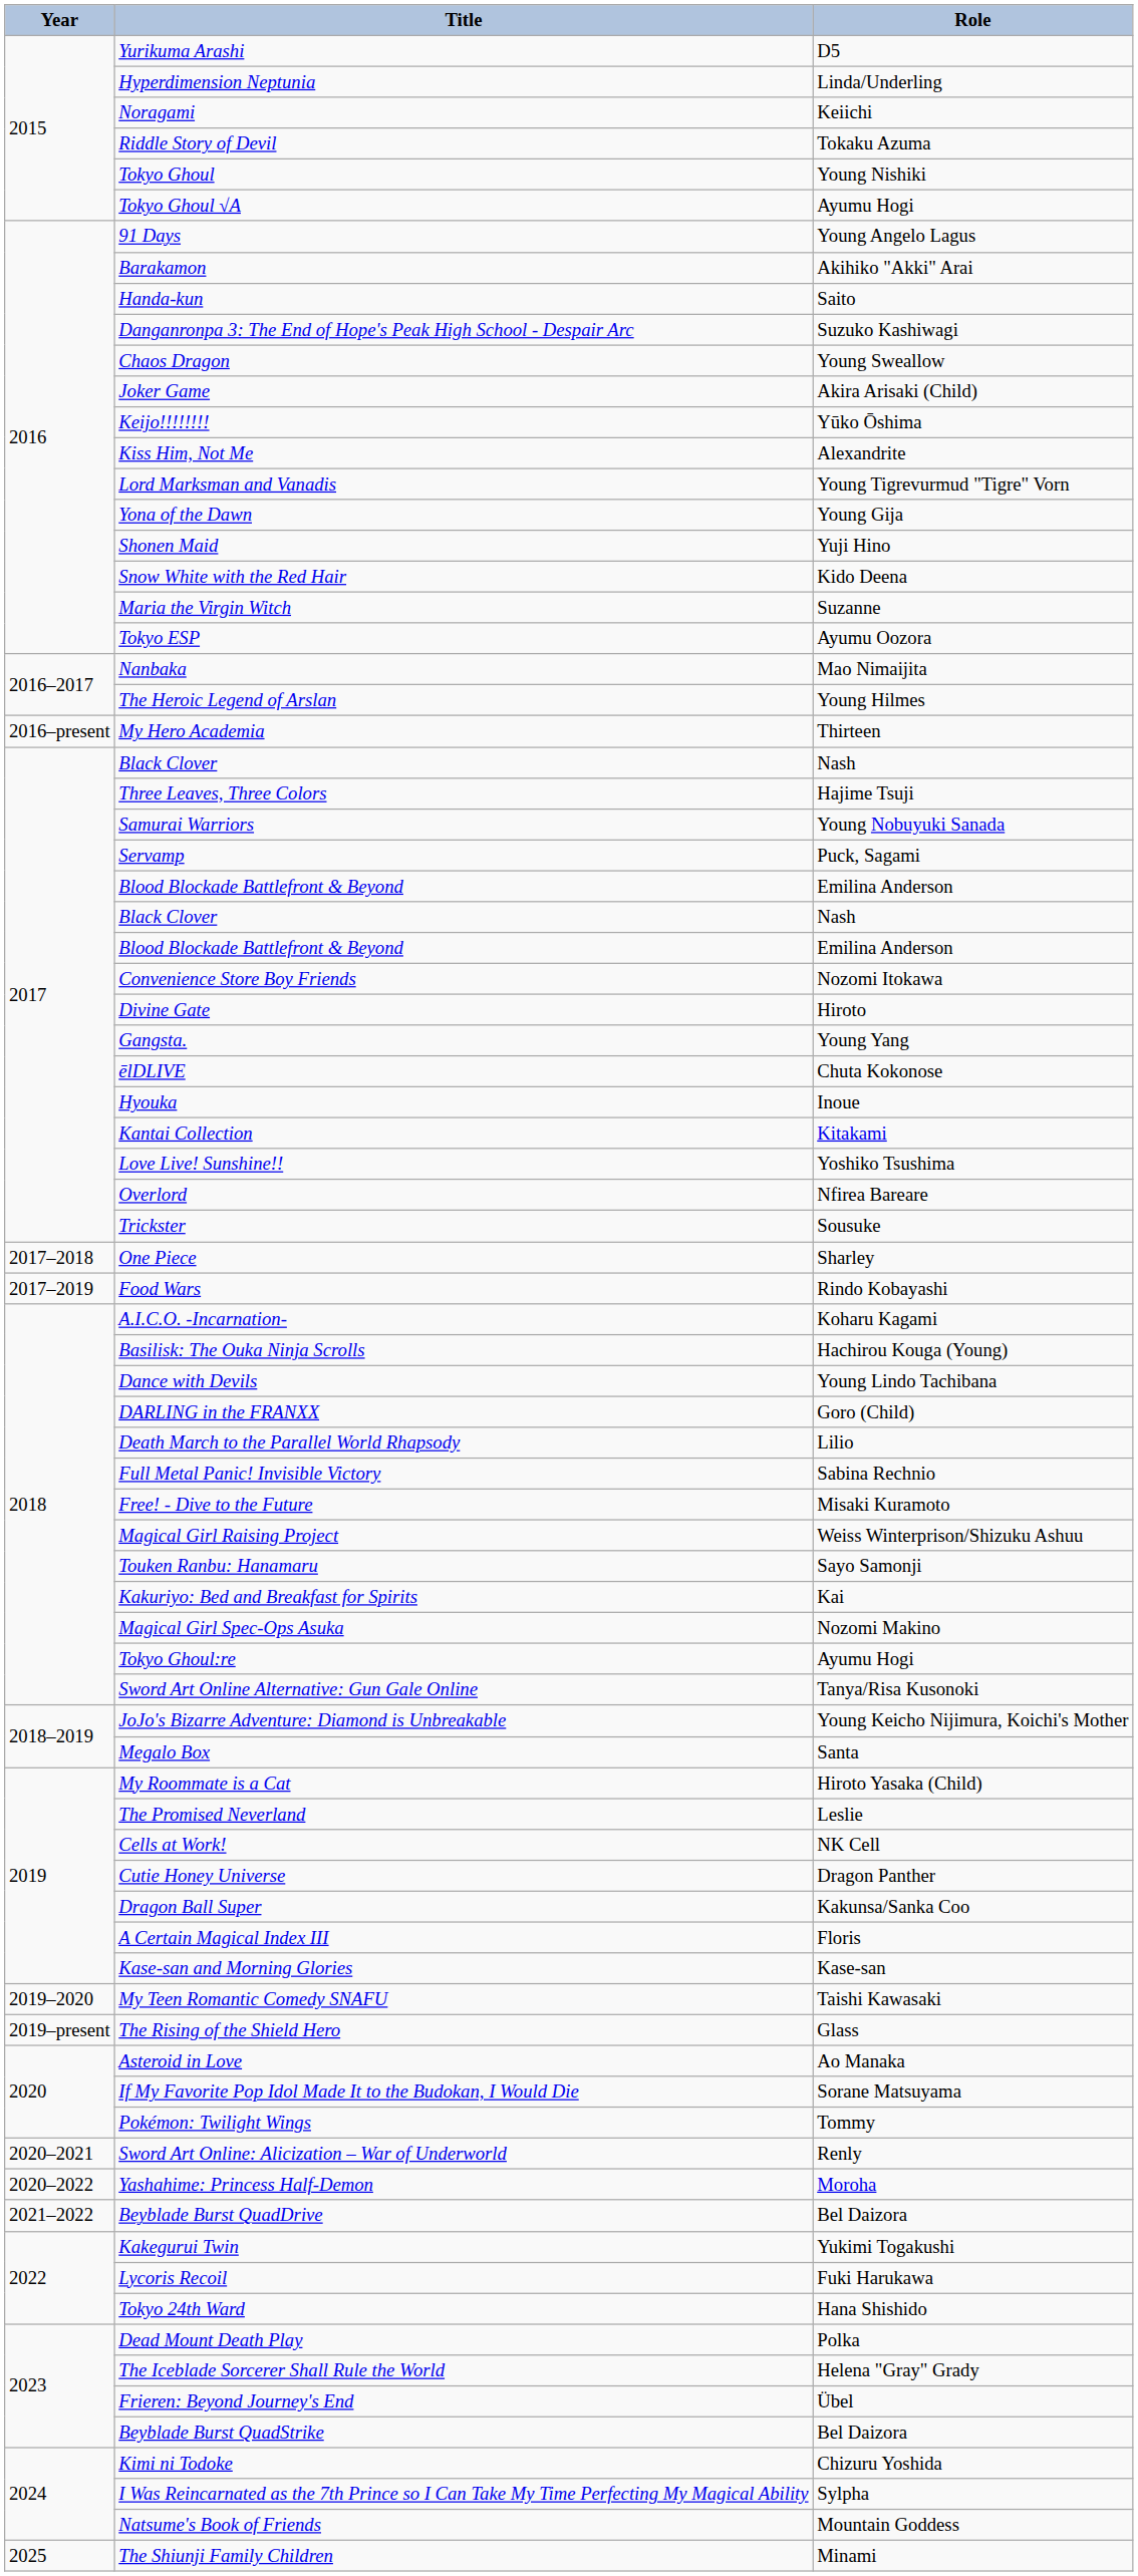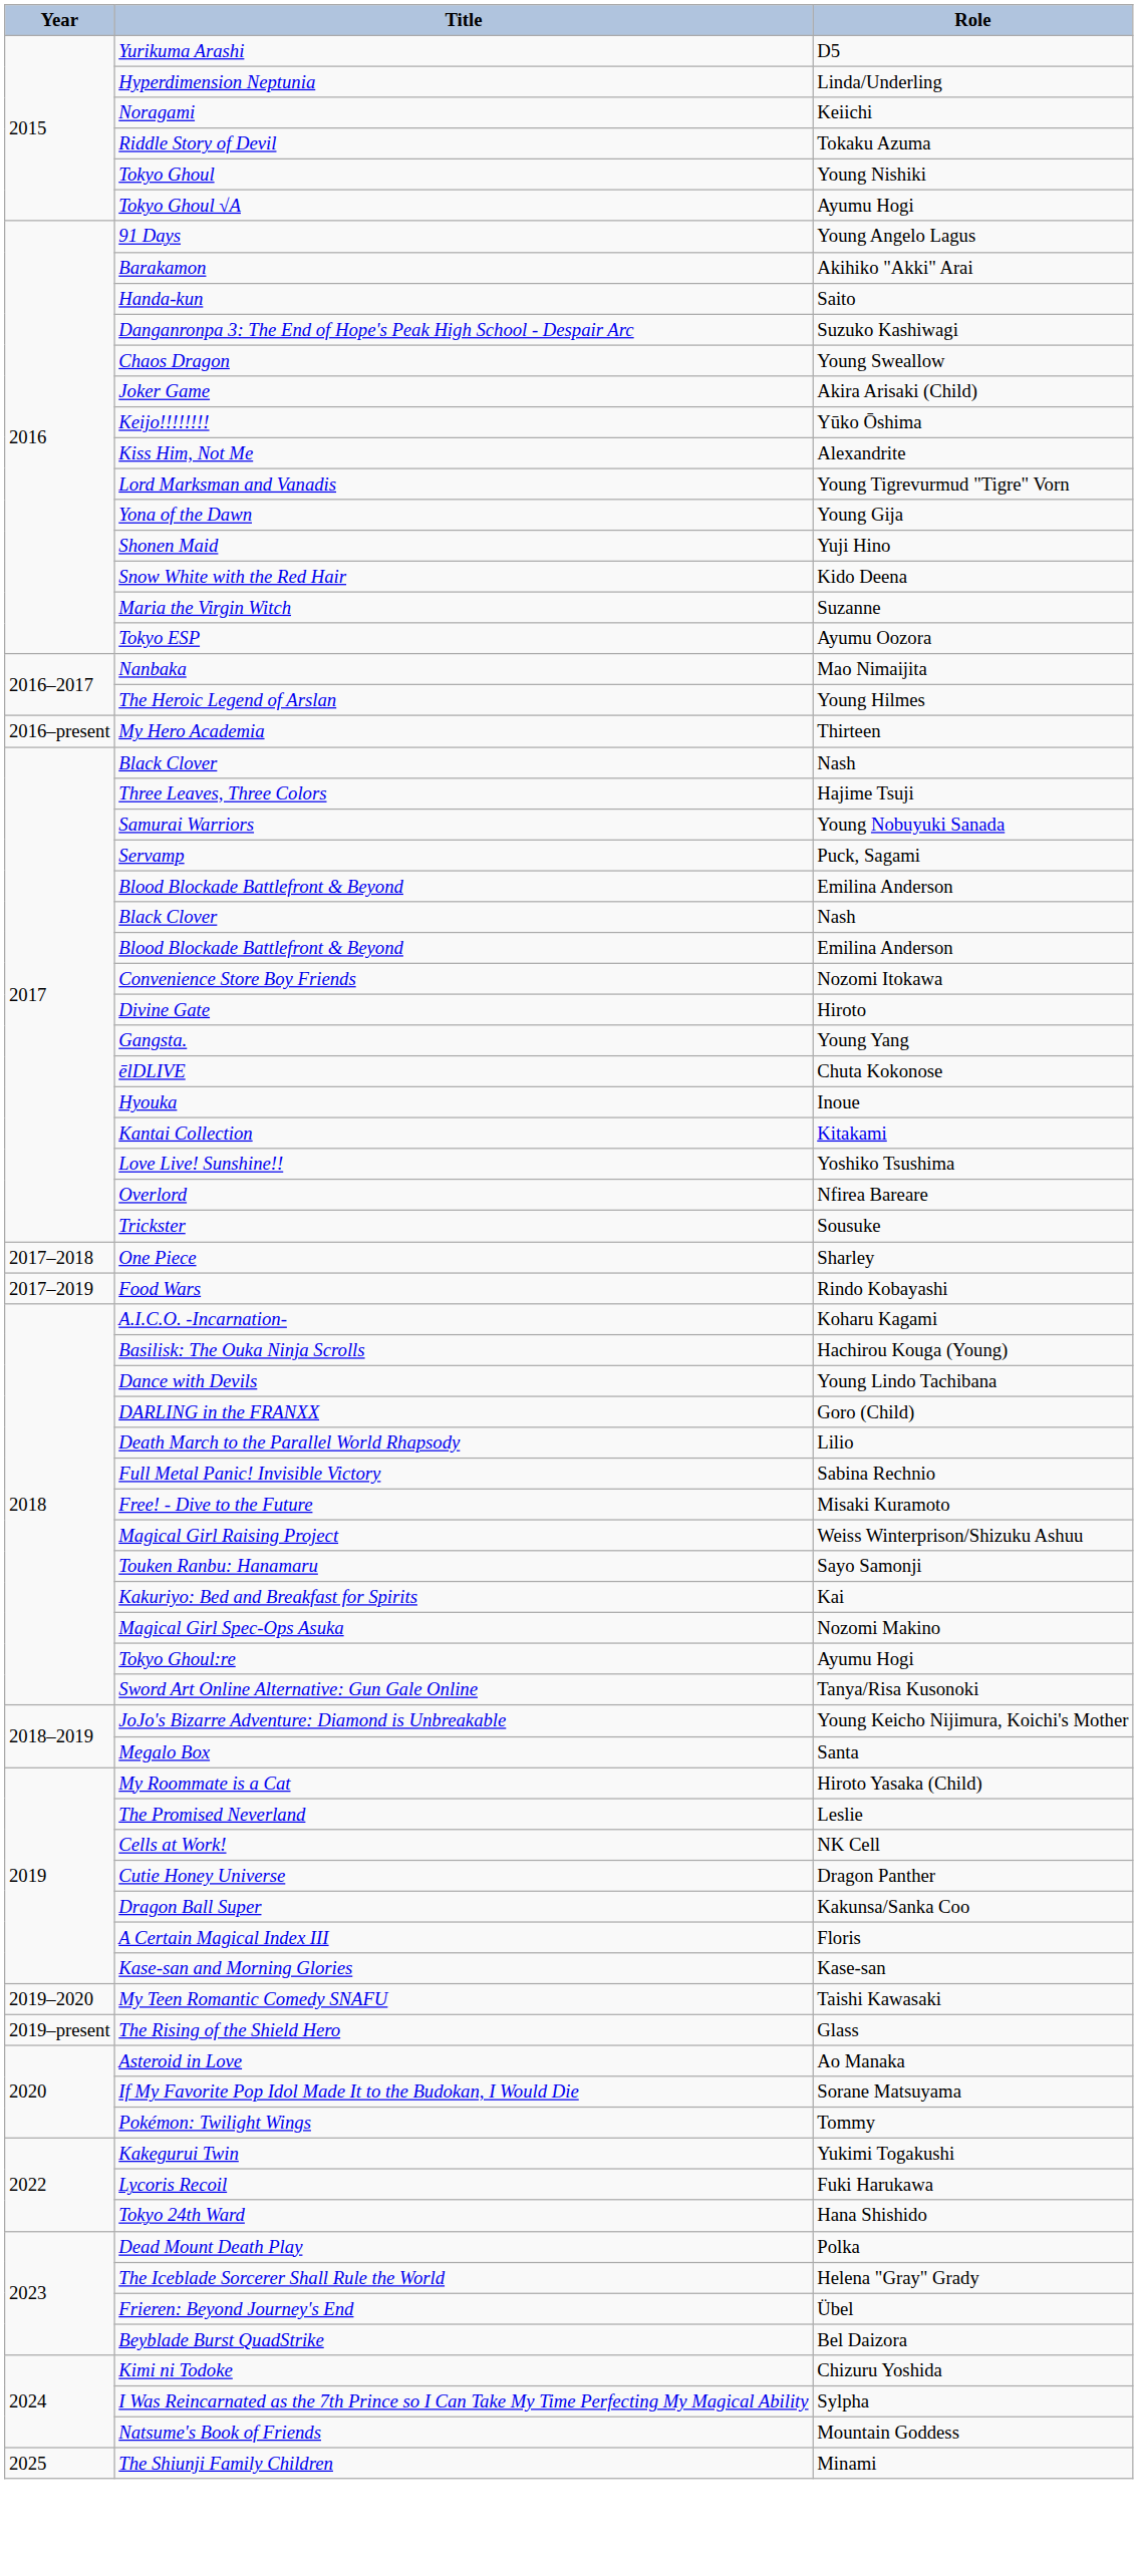- row: 2020–2021 | Sword Art Online: Alicization – War of Underworld | Renly
- row: 2020–2022 | Yashahime: Princess Half-Demon | Moroha
- row: 2021–2022 | Beyblade Burst QuadDrive | Bel Daizora
